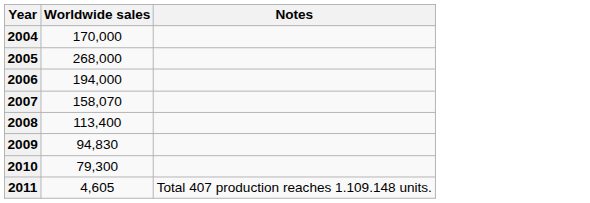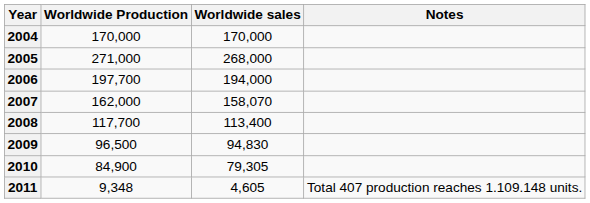+ column: Worldwide Production | 170,000 | 271,000 | 197,700 | 162,000 | 117,700 | 96,500 | 84,900 | 9,348
2010 | Worldwide sales: 79,300 -> 79,305
